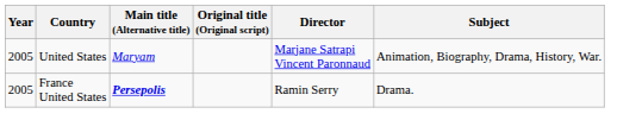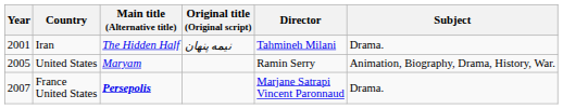+ row: 2001 | Iran | The Hidden Half | نيمه پنهان | Tahmineh Milani | Drama.
United States | Director: Marjane Satrapi Vincent Paronnaud -> Ramin Serry
France United States | Year: 2005 -> 2007
France United States | Director: Ramin Serry -> Marjane Satrapi Vincent Paronnaud
